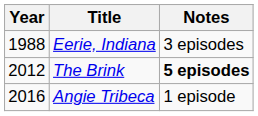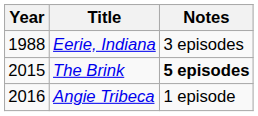The Brink | Year: 2012 -> 2015
